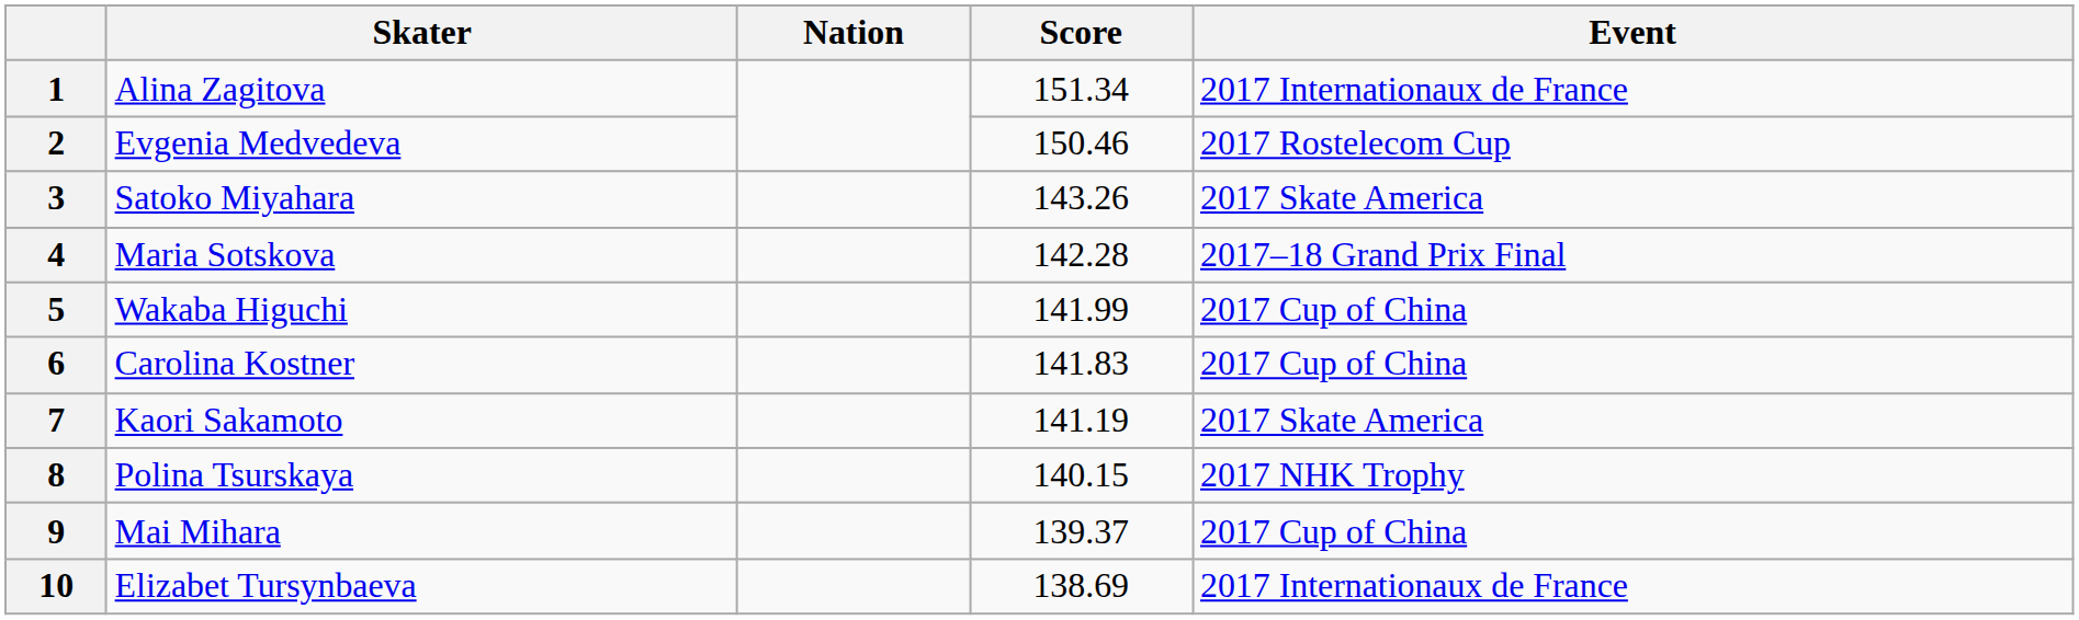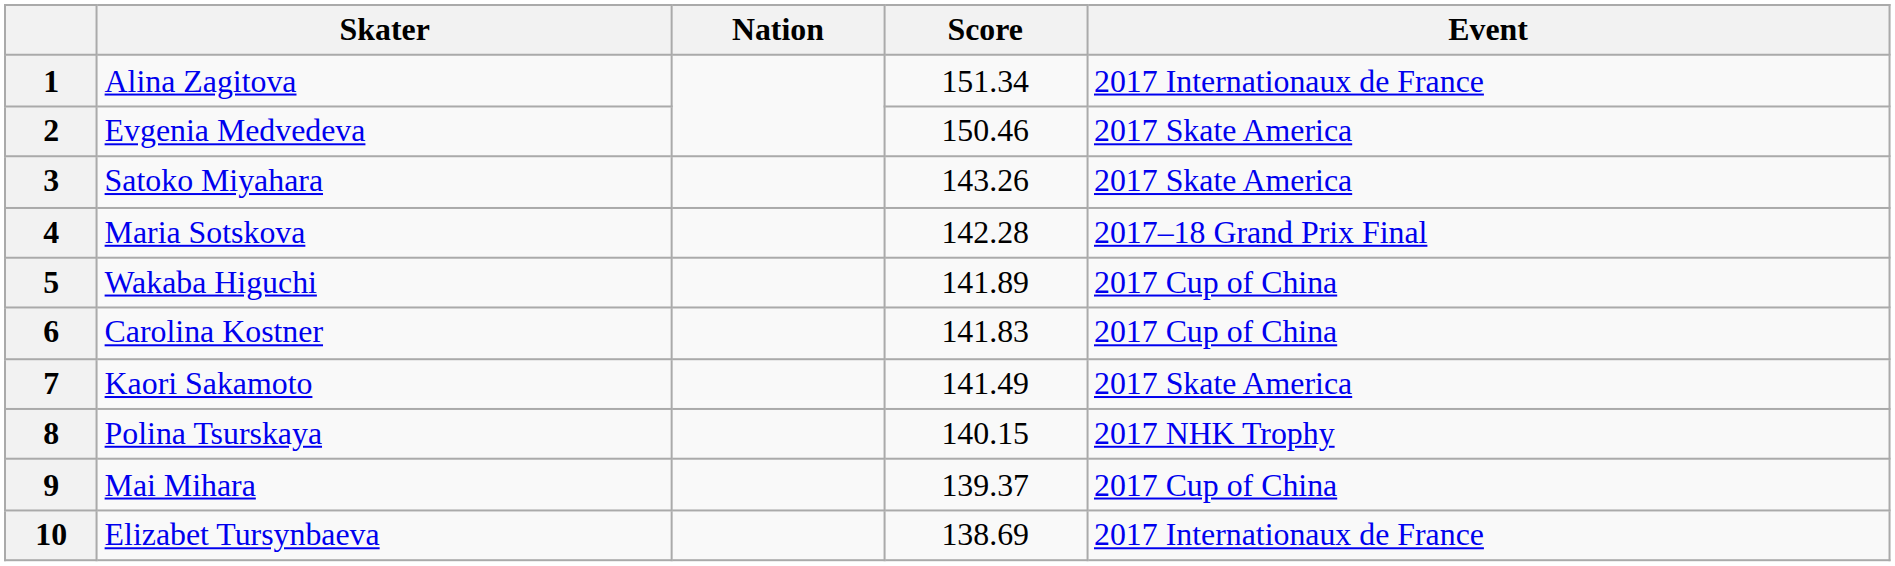2 | Event: 2017 Rostelecom Cup -> 2017 Skate America
5 | Score: 141.99 -> 141.89
7 | Score: 141.19 -> 141.49
